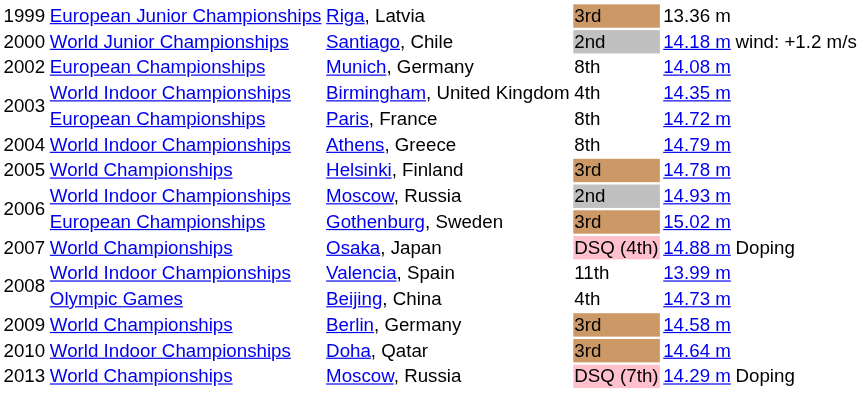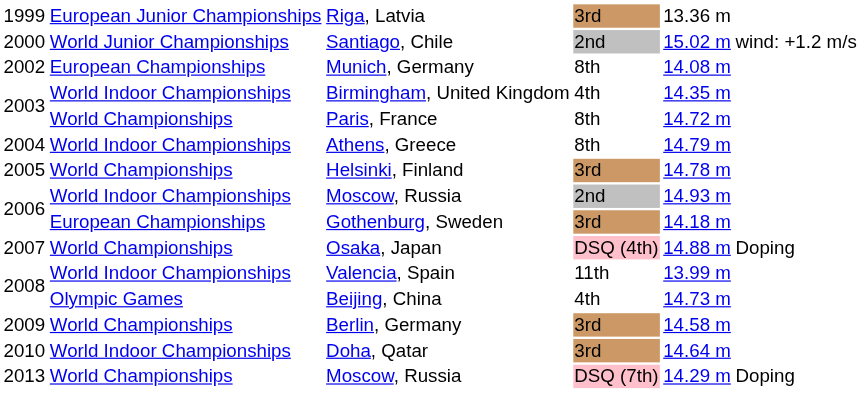Santiago, Chile | column 5: 14.18 m -> 15.02 m
Paris, France | column 2: European Championships -> World Championships
Gothenburg, Sweden | column 5: 15.02 m -> 14.18 m
